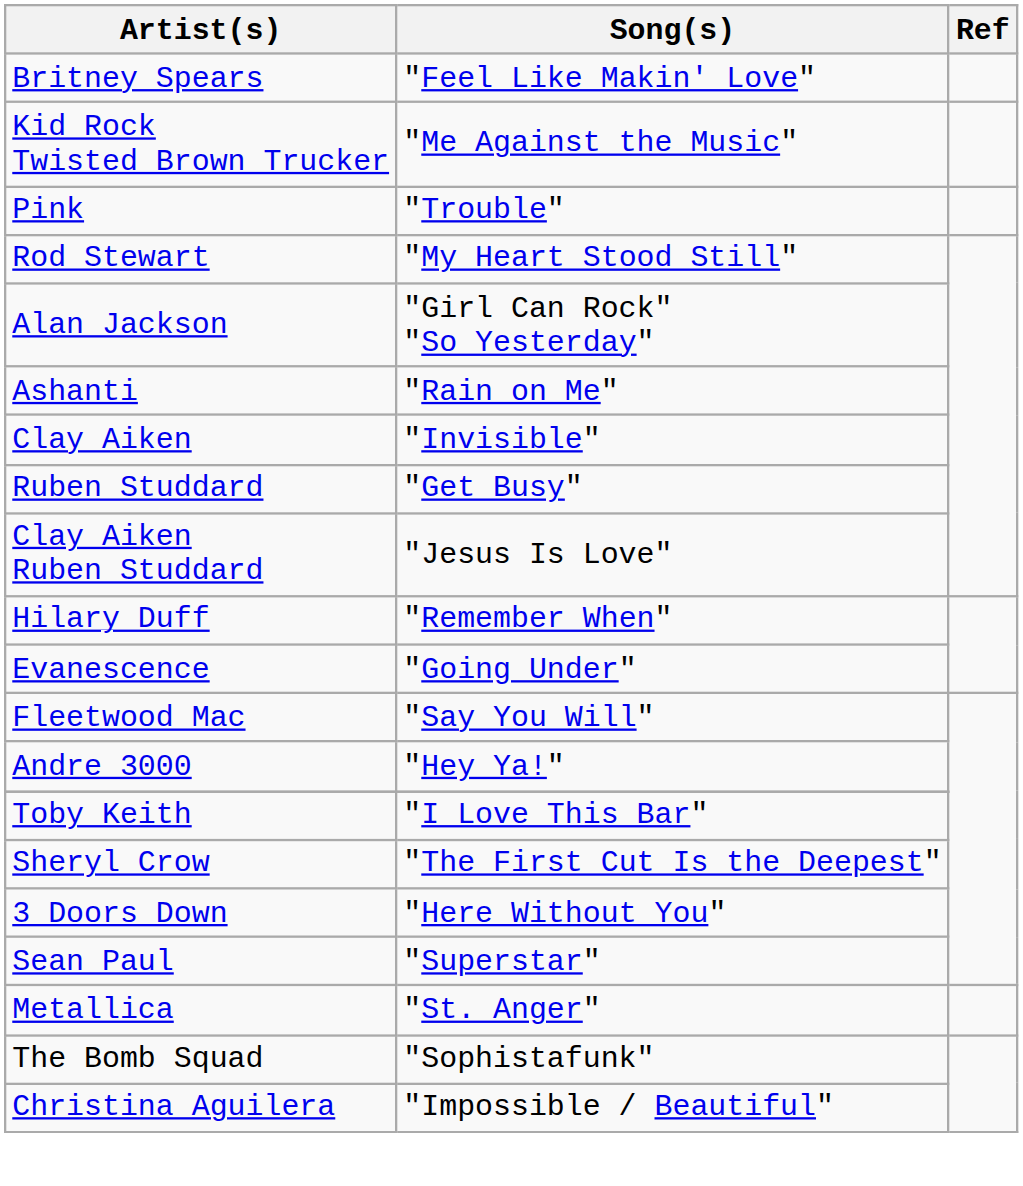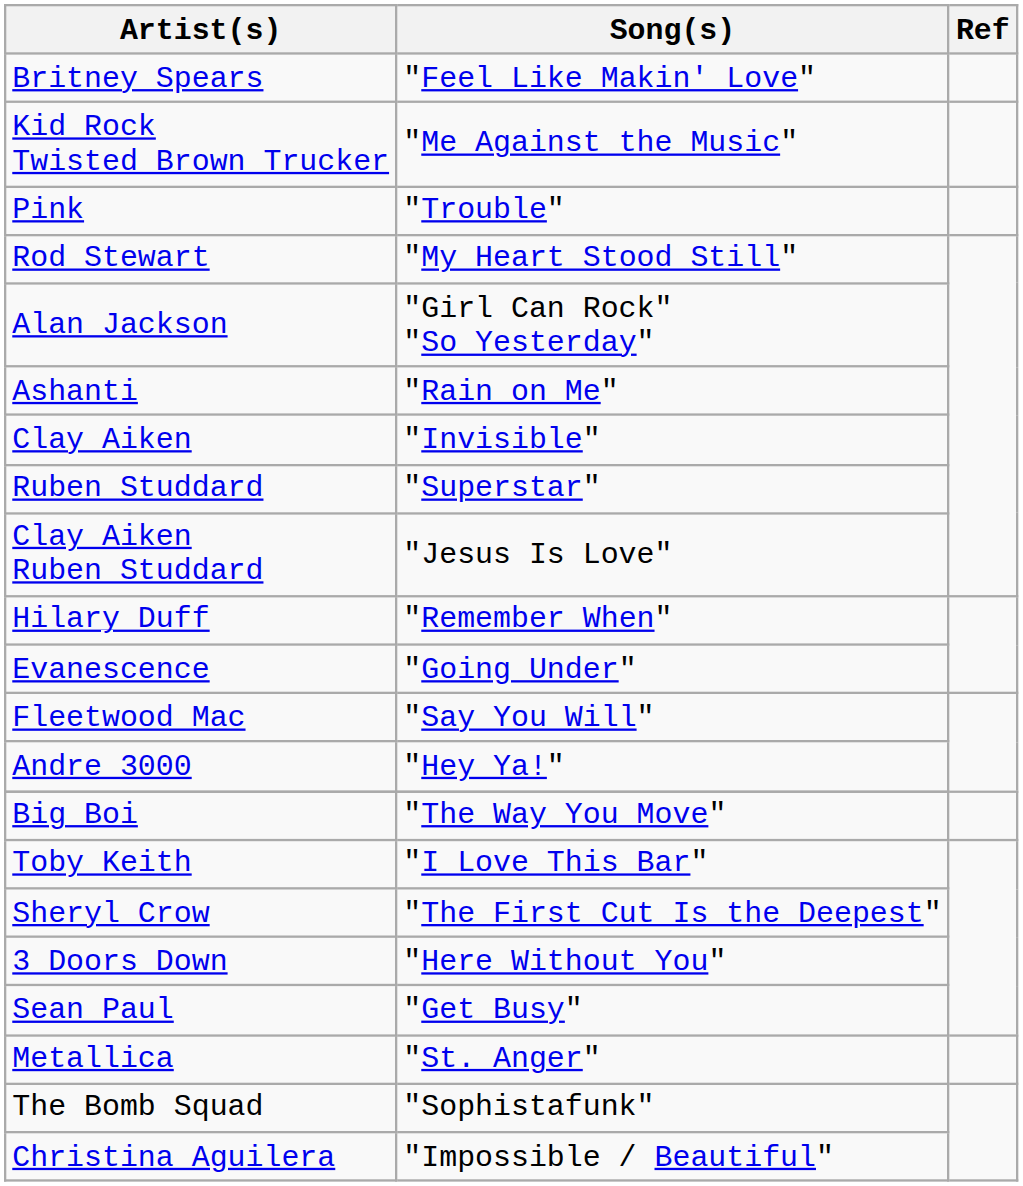Ruben Studdard | Song(s): "Get Busy" -> "Superstar"
+ row: Big Boi | "The Way You Move"
Sean Paul | Song(s): "Superstar" -> "Get Busy"
